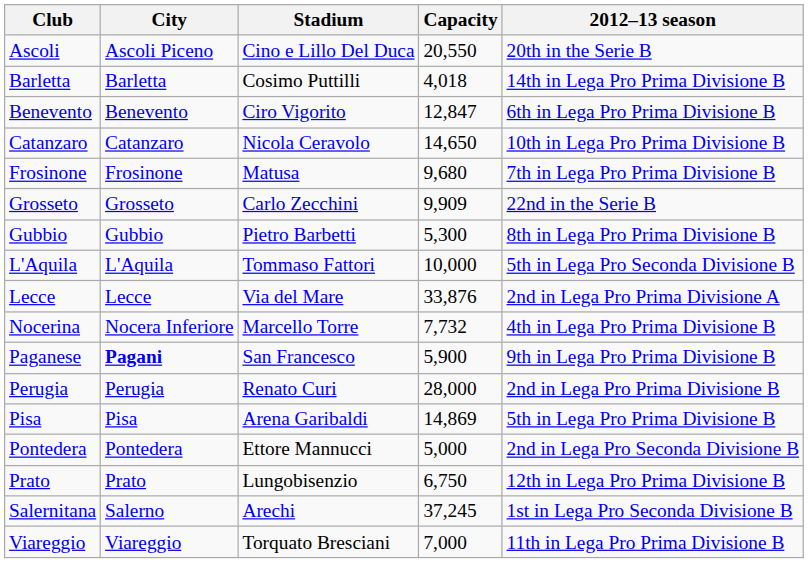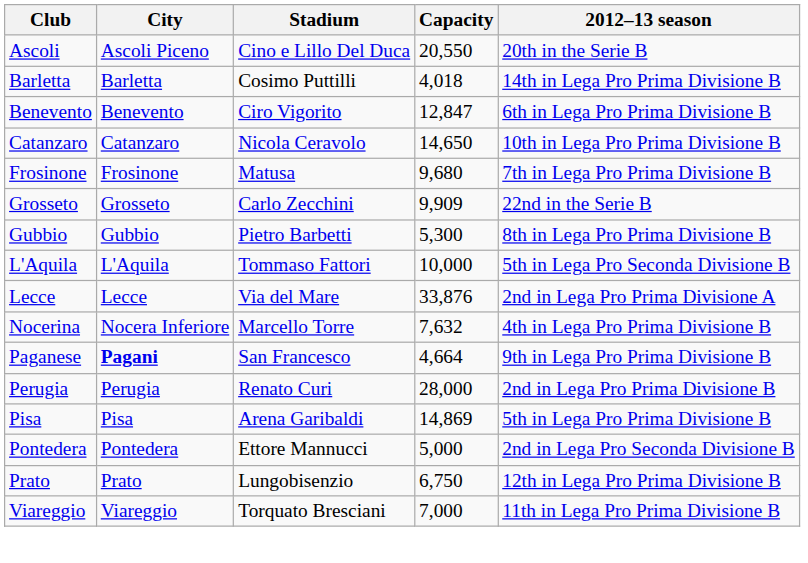Nocerina | Capacity: 7,732 -> 7,632
Paganese | Capacity: 5,900 -> 4,664
- row: Salernitana | Salerno | Arechi | 37,245 | 1st in Lega Pro Seconda Divisione B
